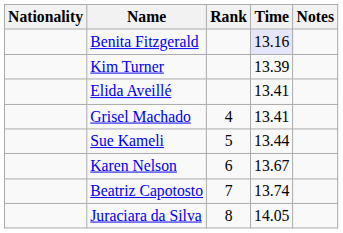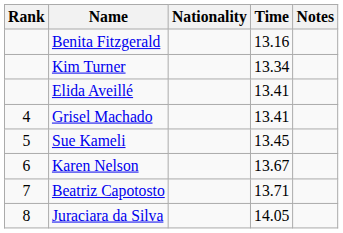columns swapped: Rank <-> Nationality
Benita Fitzgerald | Time: lavender background -> no background
Kim Turner | Time: 13.39 -> 13.34
Sue Kameli | Time: 13.44 -> 13.45
Beatriz Capotosto | Time: 13.74 -> 13.71
